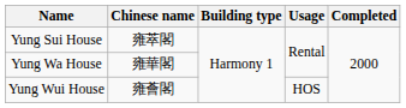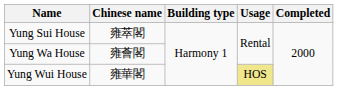Yung Wa House | Chinese name: 雍華閣 -> 雍薈閣
Yung Wui House | Chinese name: 雍薈閣 -> 雍華閣
Yung Wui House | Usage: no background -> khaki background
